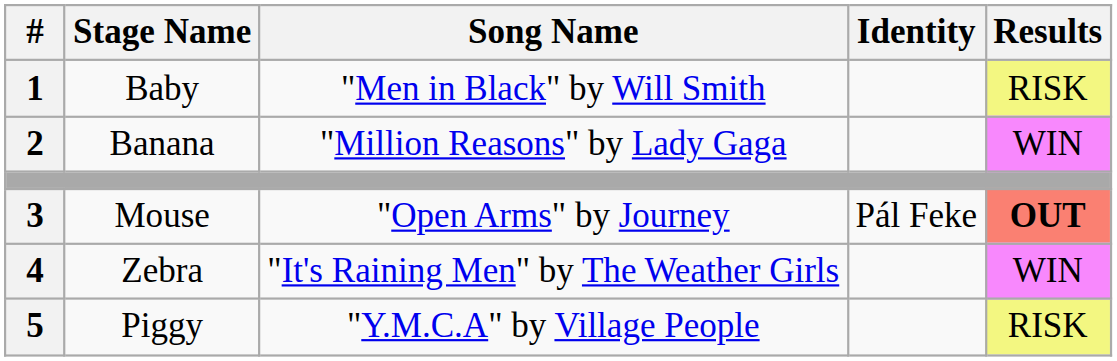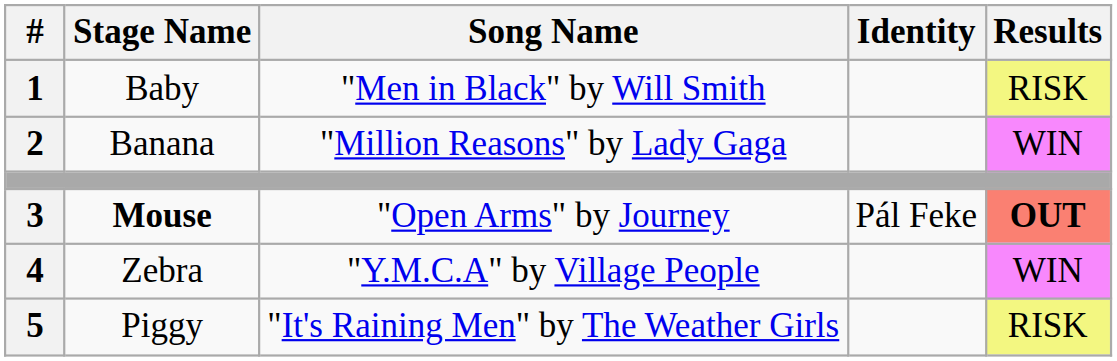3 | Stage Name: normal -> bold
4 | Song Name: "It's Raining Men" by The Weather Girls -> "Y.M.C.A" by Village People
5 | Song Name: "Y.M.C.A" by Village People -> "It's Raining Men" by The Weather Girls
